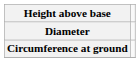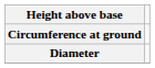rows swapped: Circumference at ground <-> Diameter
